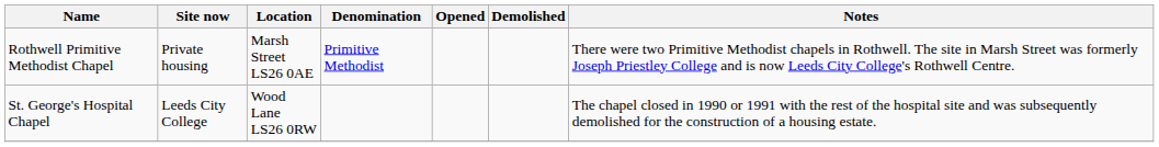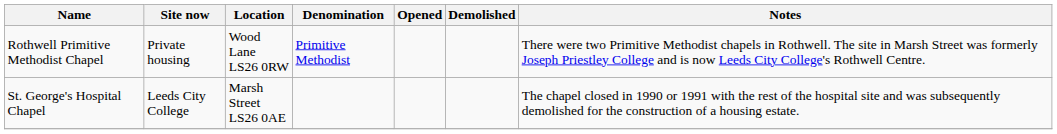Rothwell Primitive Methodist Chapel | Location: Marsh Street LS26 0AE -> Wood Lane LS26 0RW
St. George's Hospital Chapel | Location: Wood Lane LS26 0RW -> Marsh Street LS26 0AE
